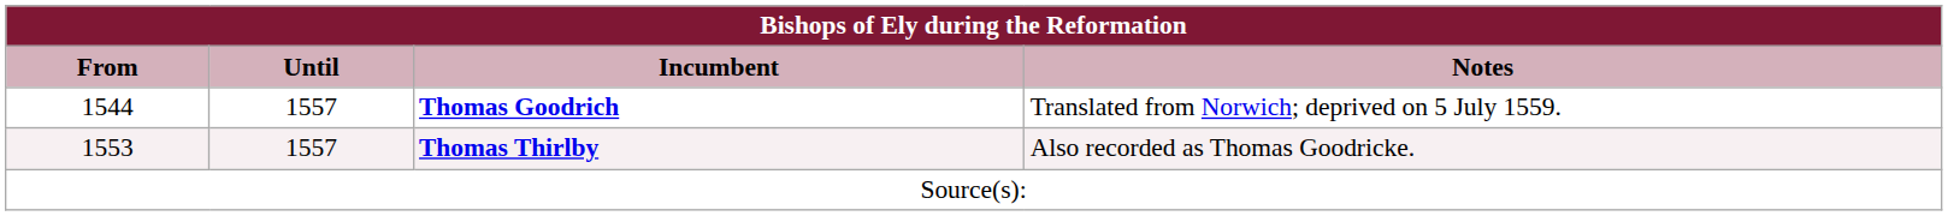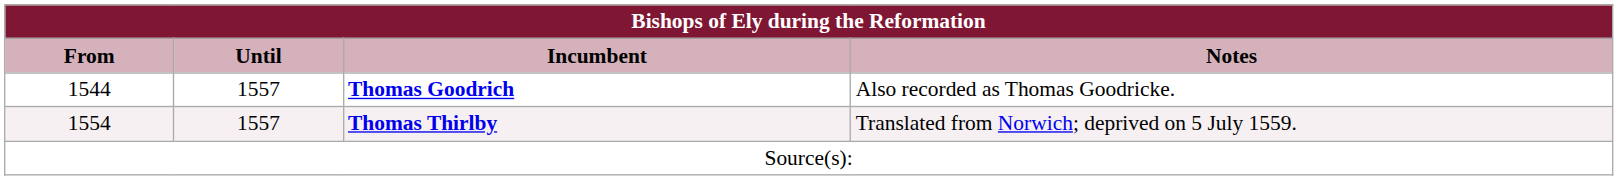Thomas Goodrich | Notes: Translated from Norwich; deprived on 5 July 1559. -> Also recorded as Thomas Goodricke.
Thomas Thirlby | From: 1553 -> 1554
Thomas Thirlby | Notes: Also recorded as Thomas Goodricke. -> Translated from Norwich; deprived on 5 July 1559.
